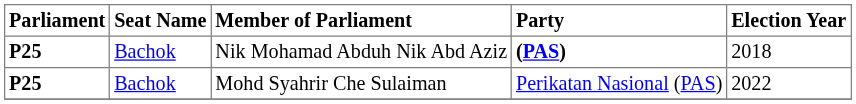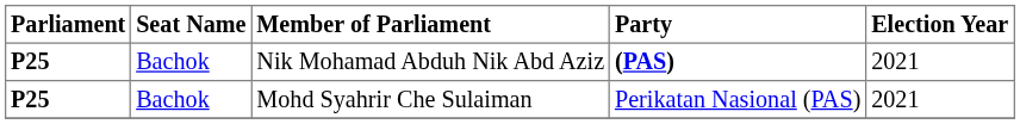Nik Mohamad Abduh Nik Abd Aziz | Election Year: 2018 -> 2021
Mohd Syahrir Che Sulaiman | Election Year: 2022 -> 2021
